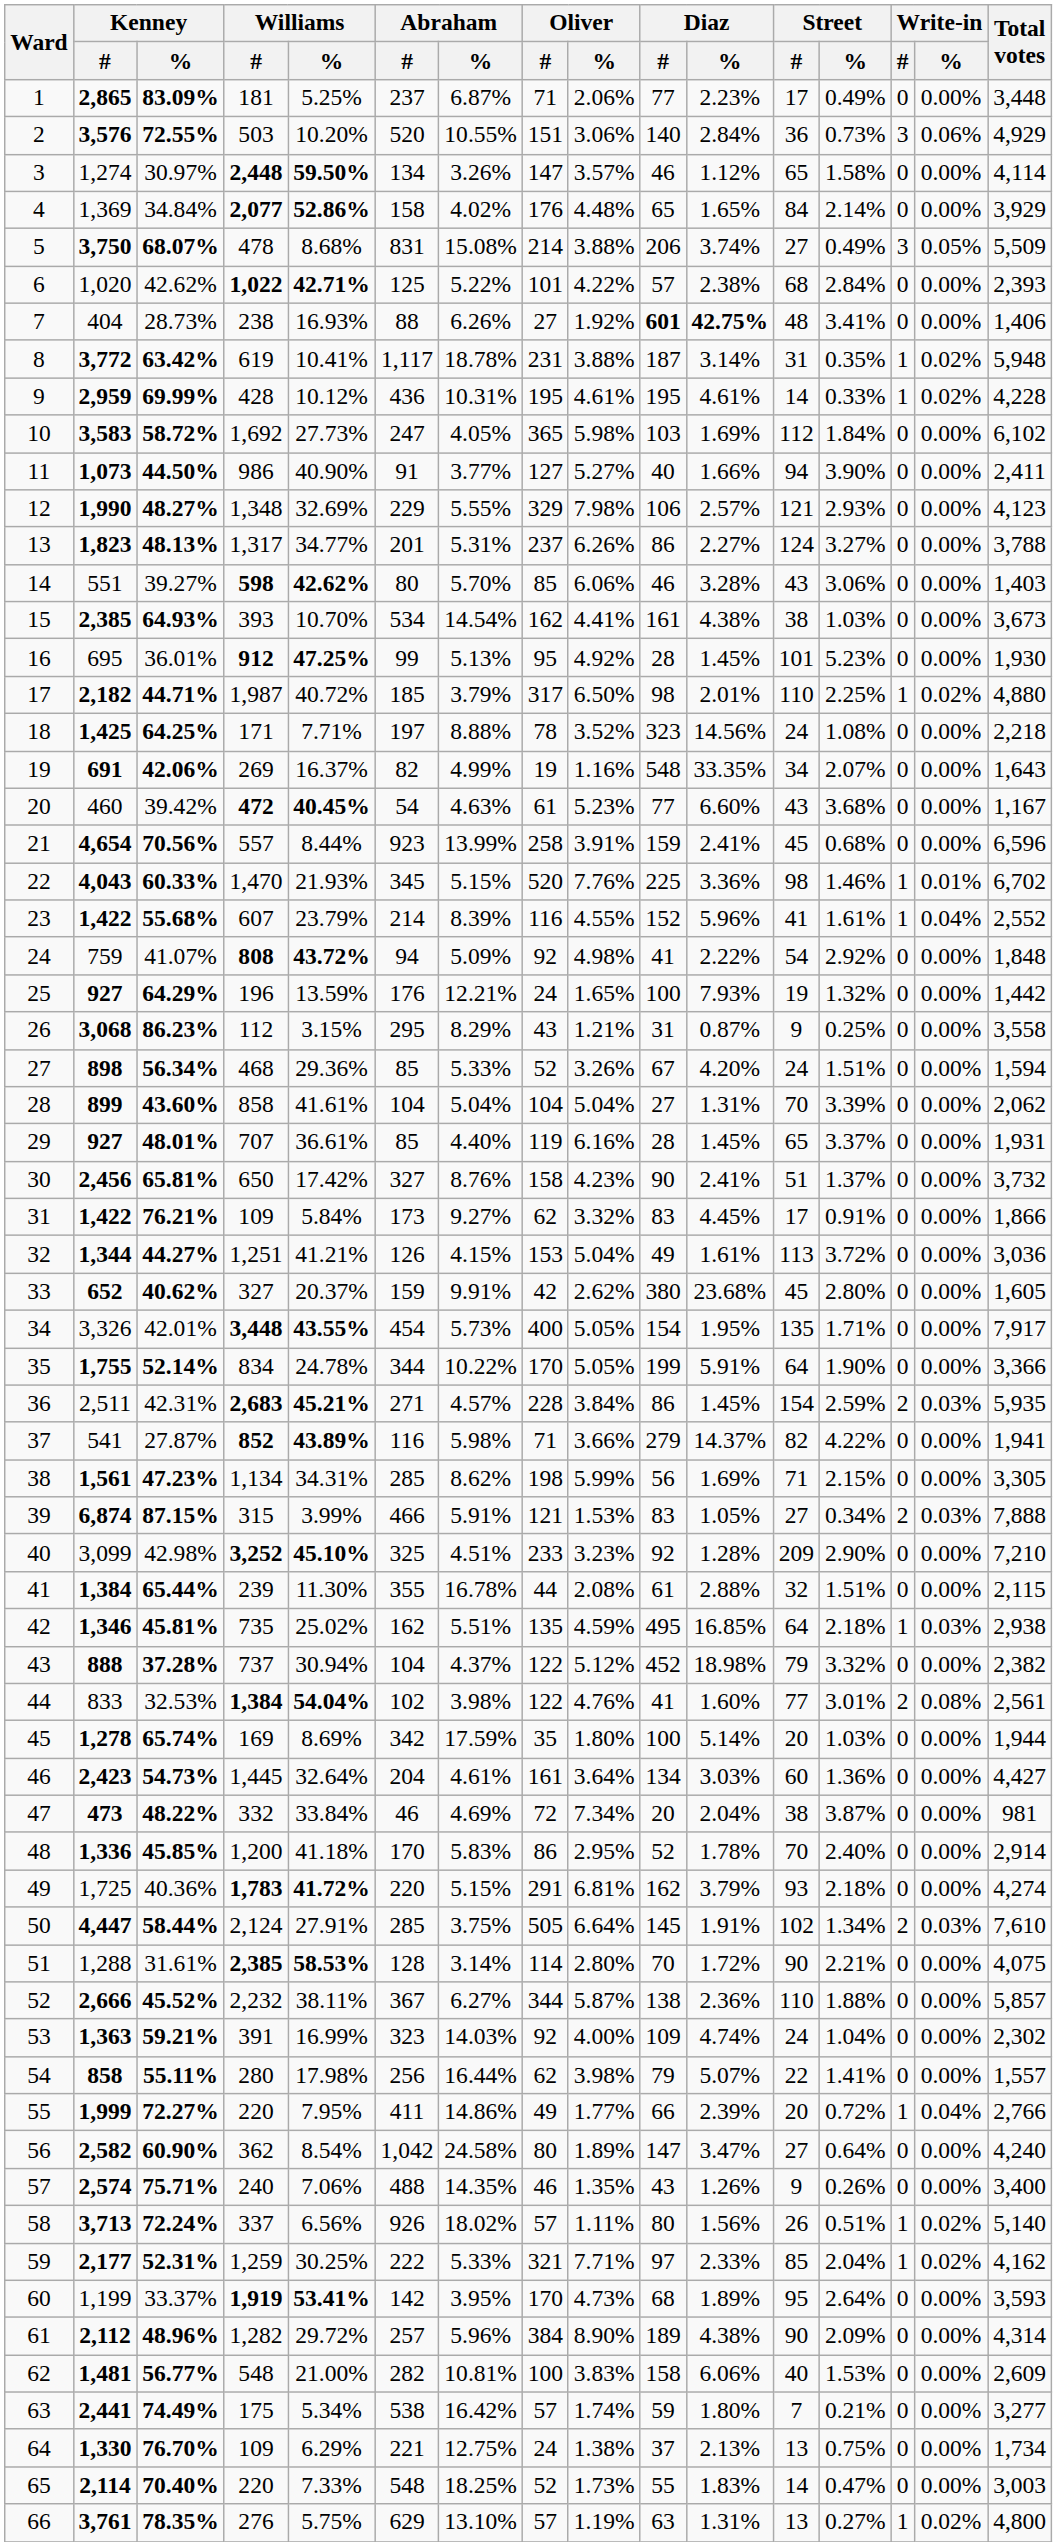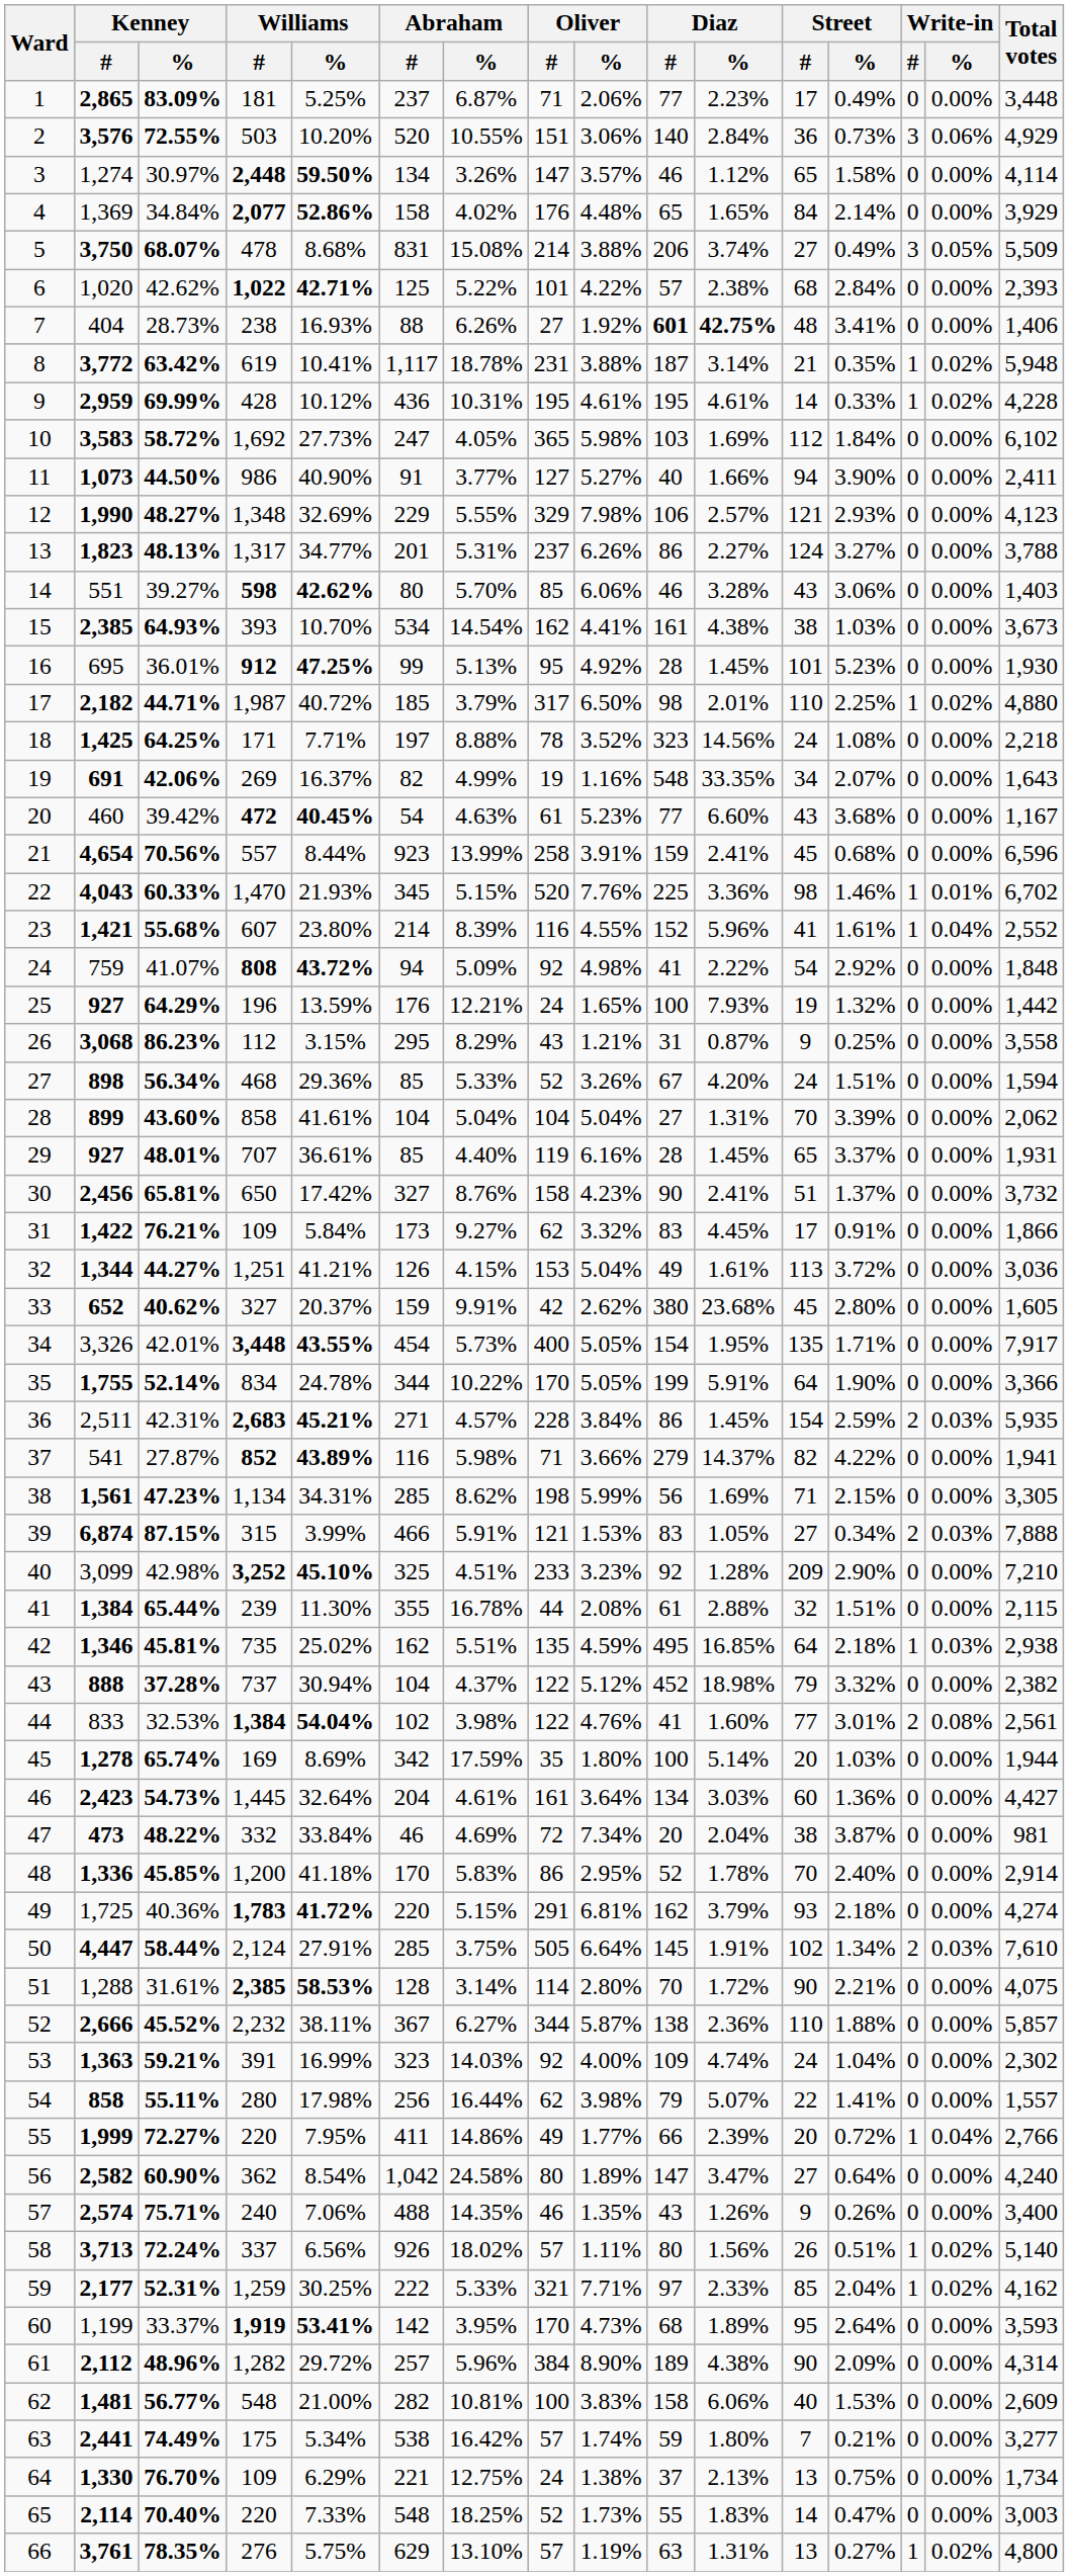8 | Street / #: 31 -> 21
23 | Kenney / #: 1,422 -> 1,421
23 | Williams / %: 23.79% -> 23.80%
